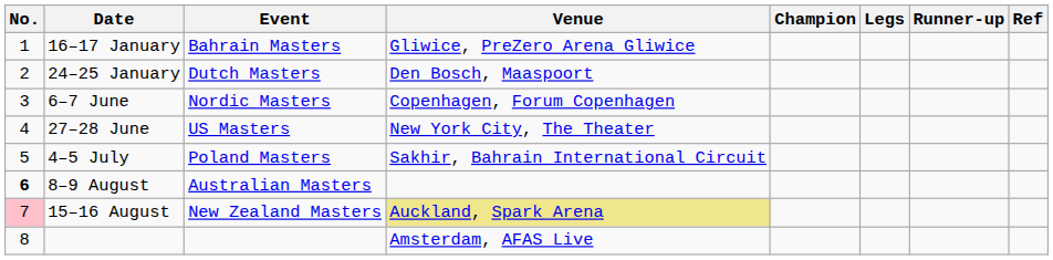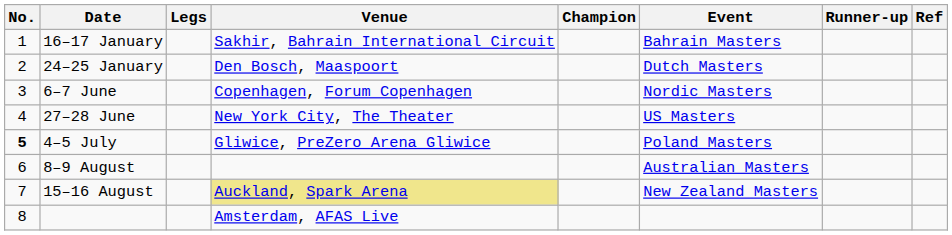columns swapped: Event <-> Legs
16–17 January | Venue: Gliwice, PreZero Arena Gliwice -> Sakhir, Bahrain International Circuit
4–5 July | No.: normal -> bold
4–5 July | Venue: Sakhir, Bahrain International Circuit -> Gliwice, PreZero Arena Gliwice
8–9 August | No.: bold -> normal
15–16 August | No.: pink background -> no background
